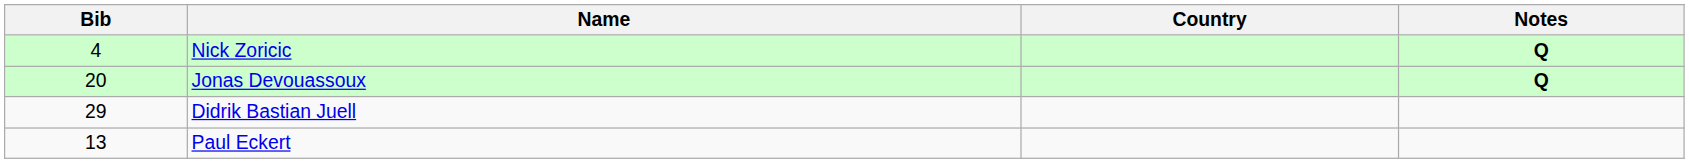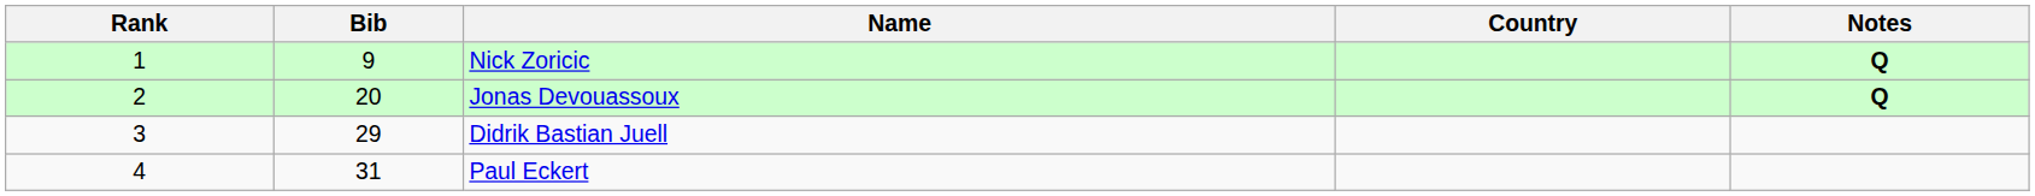+ column: Rank | 1 | 2 | 3 | 4
Nick Zoricic | Bib: 4 -> 9
Paul Eckert | Bib: 13 -> 31
